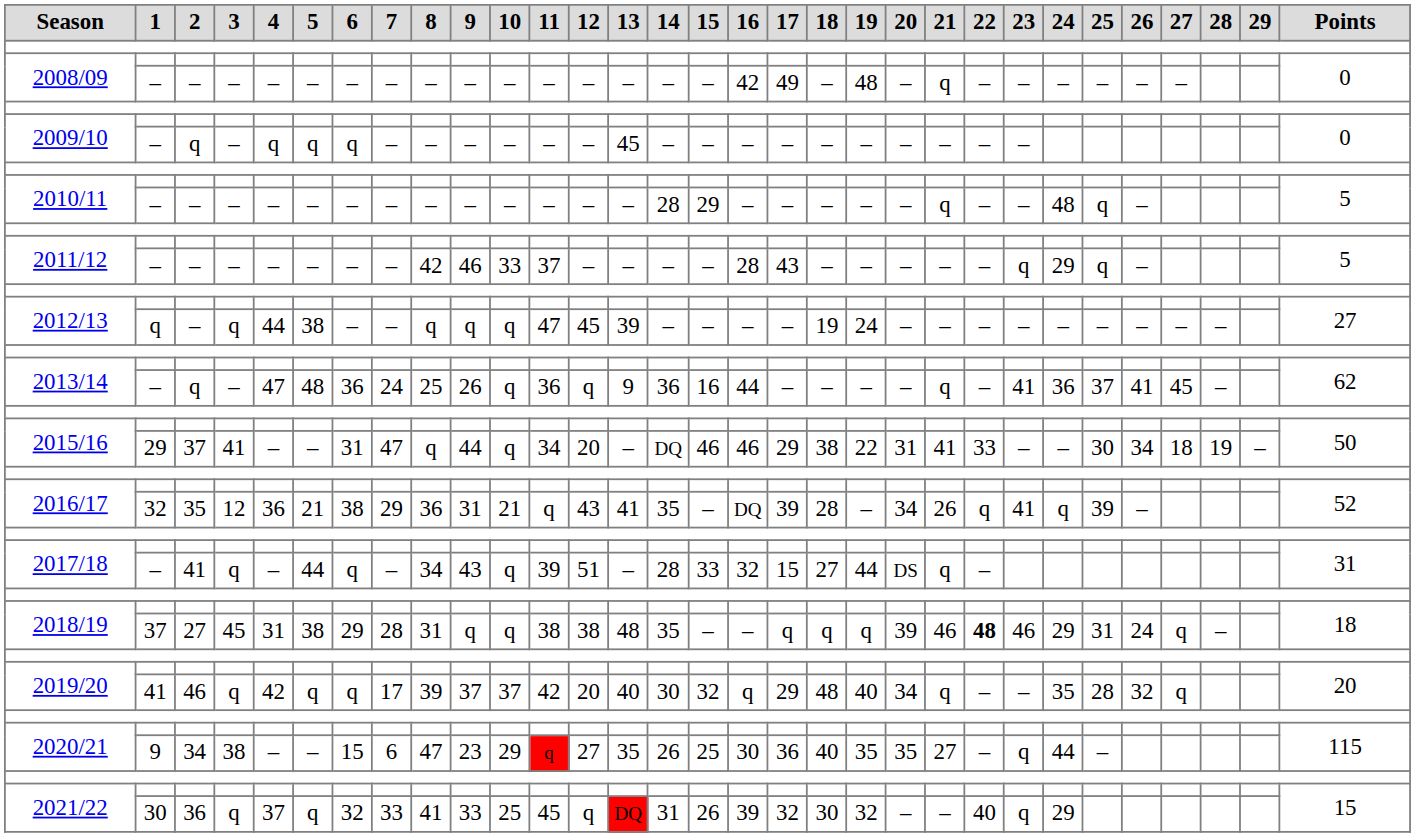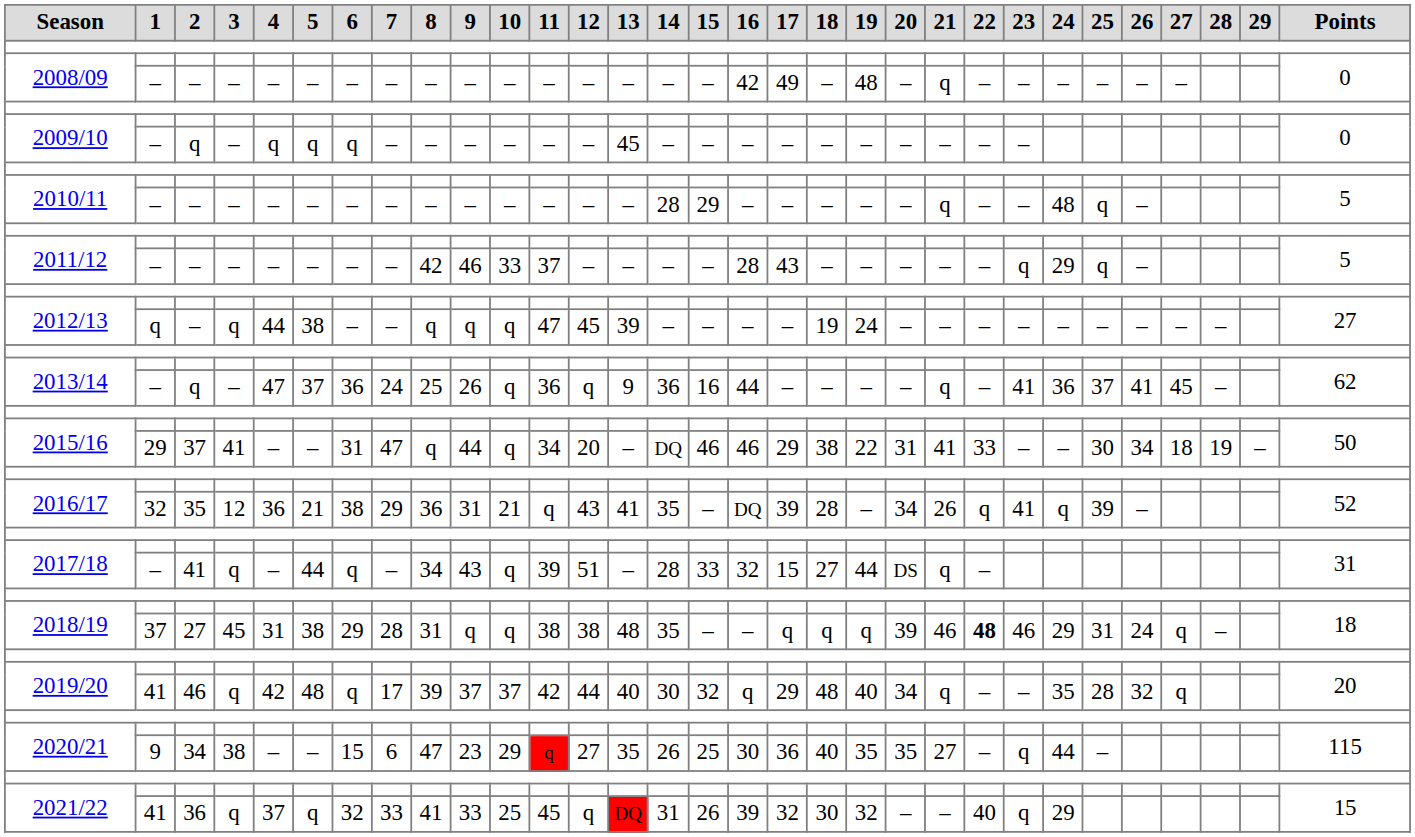2013/14 / q | 5: 48 -> 37
2019/20 / 46 | 5: q -> 48
2019/20 / 46 | 12: 20 -> 44
2021/22 / 36 | 1: 30 -> 41
